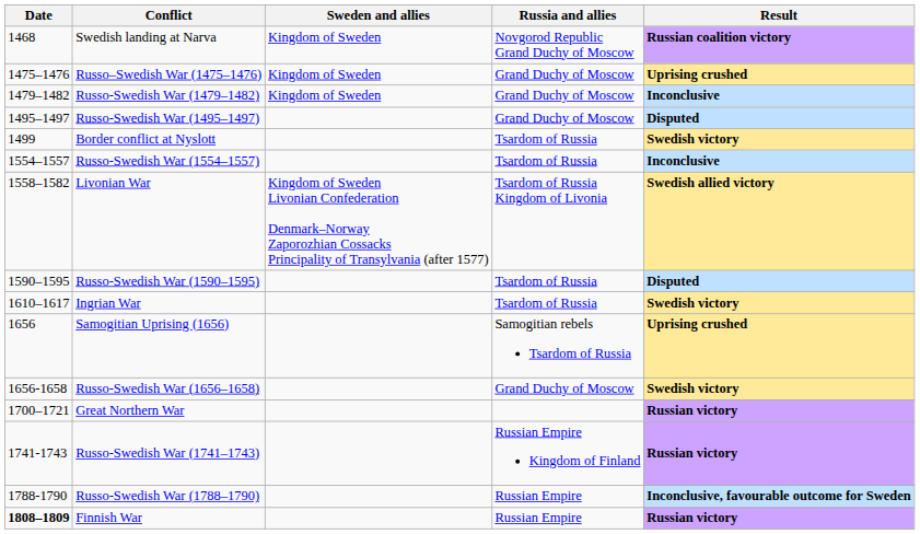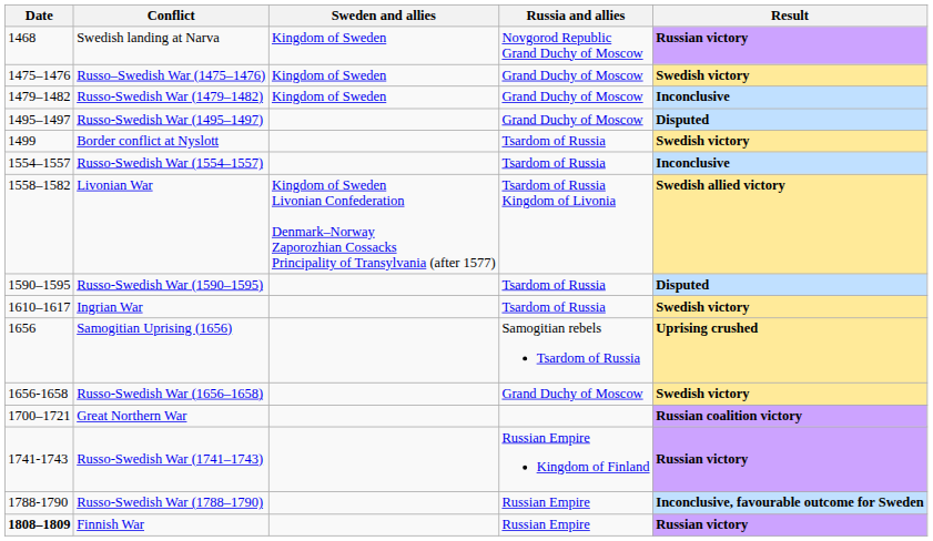Swedish landing at Narva | Result: Russian coalition victory -> Russian victory
Russo–Swedish War (1475–1476) | Result: Uprising crushed -> Swedish victory
Great Northern War | Result: Russian victory -> Russian coalition victory
